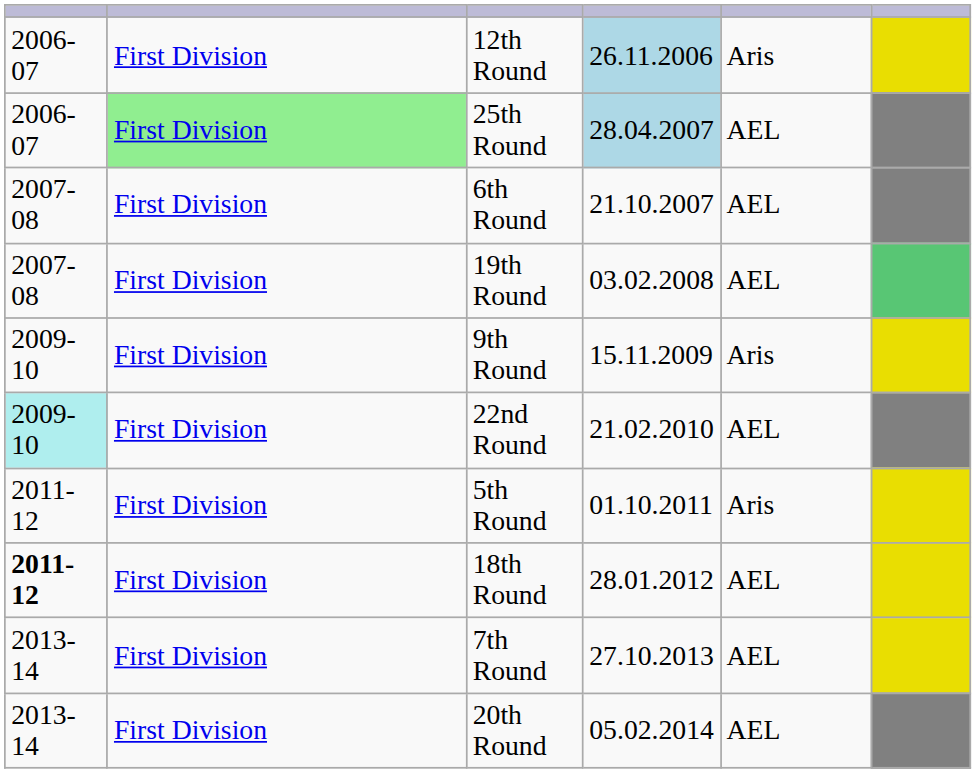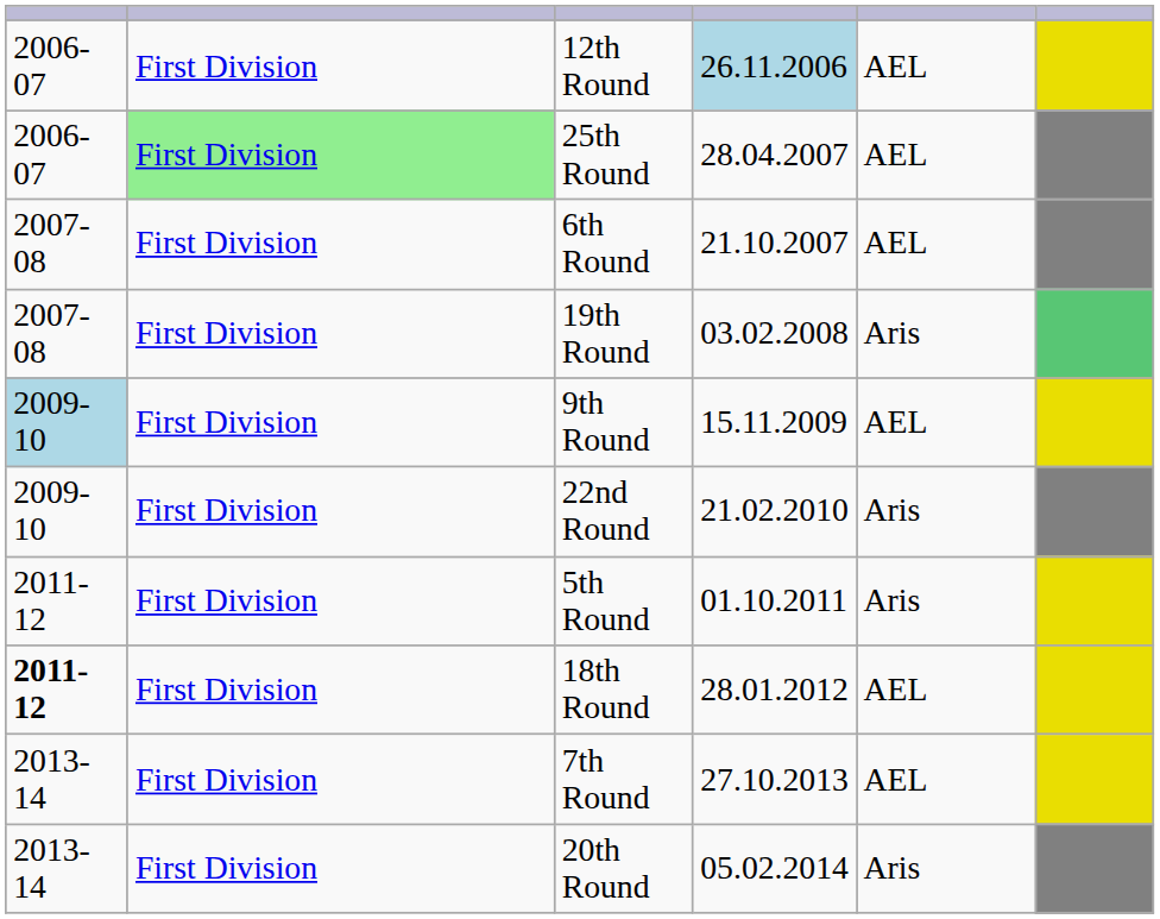12th Round | column 5: Aris -> AEL
25th Round | column 4: lightblue background -> no background
19th Round | column 5: AEL -> Aris
9th Round | column 1: no background -> lightblue background
9th Round | column 5: Aris -> AEL
22nd Round | column 1: paleturquoise background -> no background
22nd Round | column 5: AEL -> Aris
20th Round | column 5: AEL -> Aris
